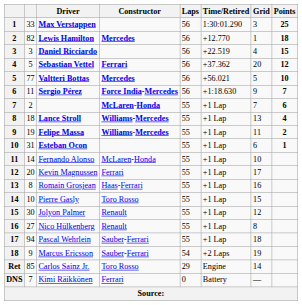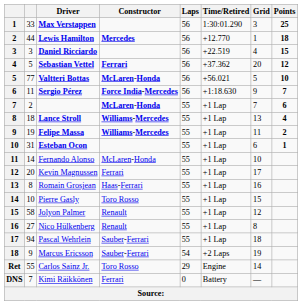Lewis Hamilton | column 2: 82 -> 44
Valtteri Bottas | Constructor: Mercedes -> McLaren-Honda
Jolyon Palmer | column 2: 30 -> 58
Carlos Sainz Jr. | column 2: 85 -> 55
